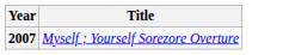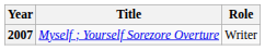+ column: Role | Writer
